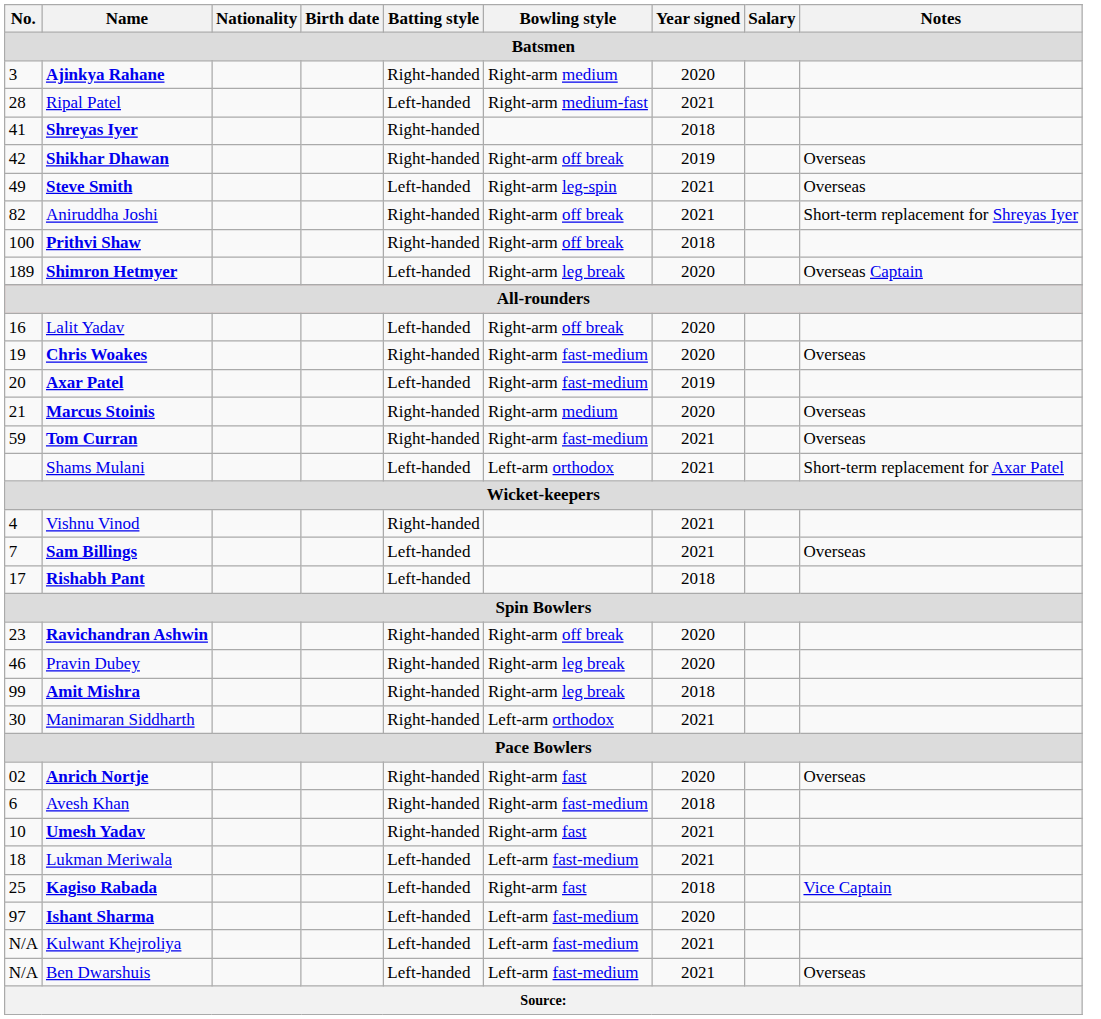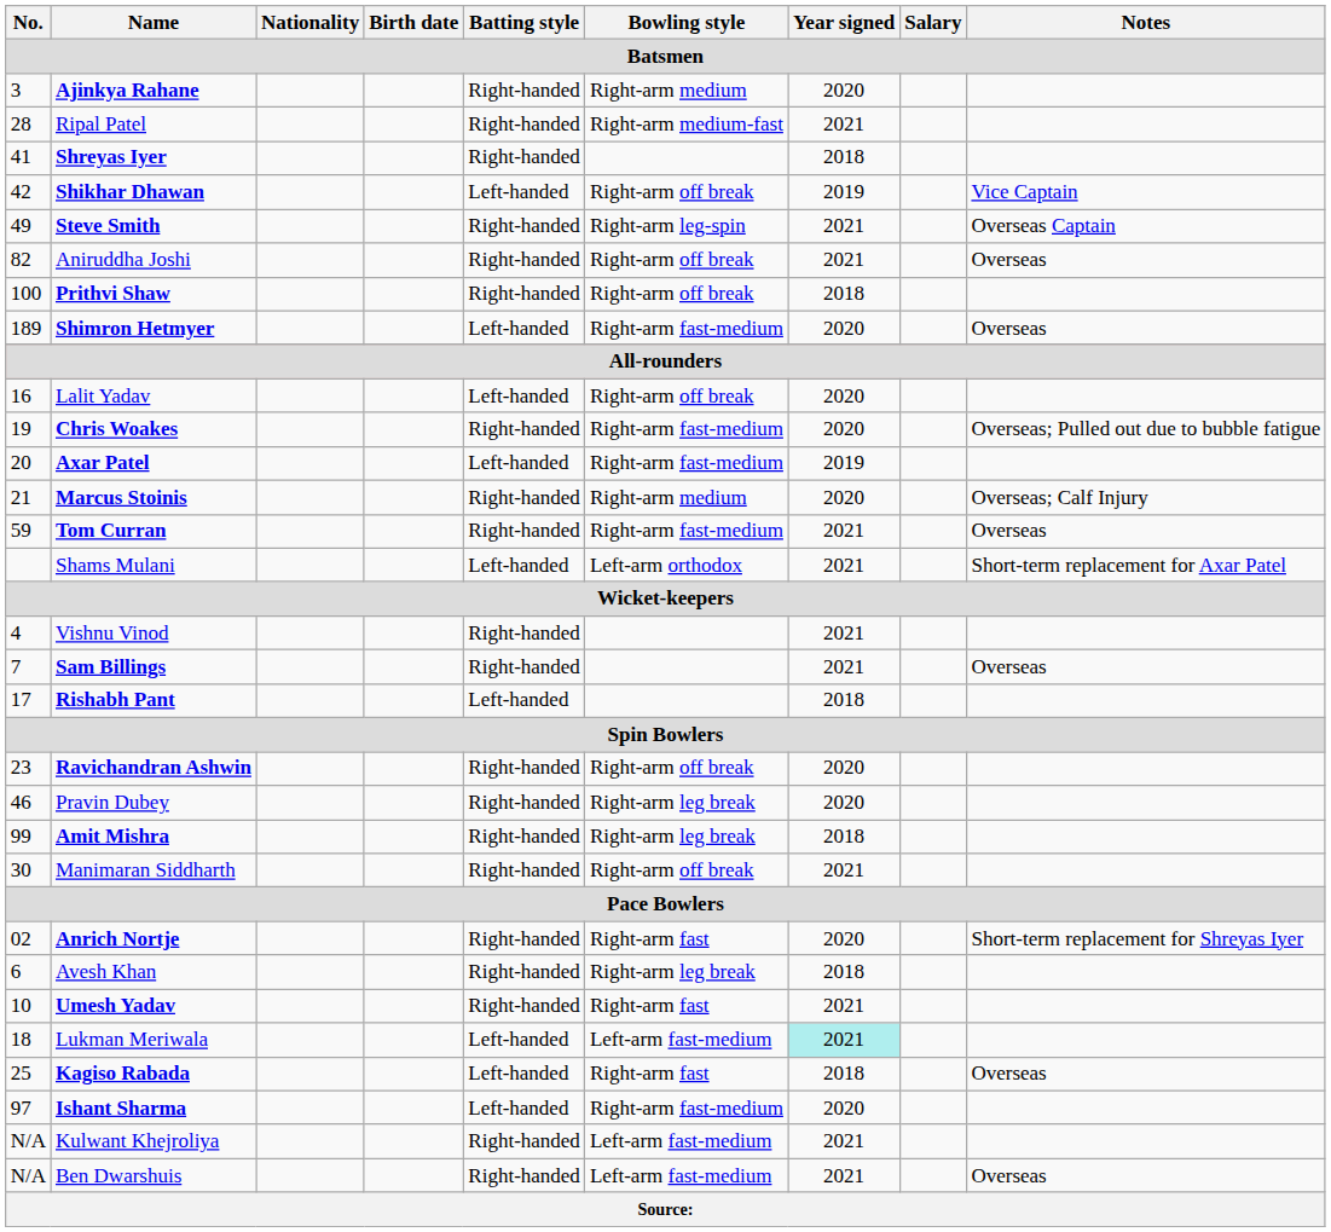Ripal Patel | Batting style: Left-handed -> Right-handed
Shikhar Dhawan | Batting style: Right-handed -> Left-handed
Shikhar Dhawan | Notes: Overseas -> Vice Captain
Steve Smith | Batting style: Left-handed -> Right-handed
Steve Smith | Notes: Overseas -> Overseas Captain
Aniruddha Joshi | Notes: Short-term replacement for Shreyas Iyer -> Overseas
Shimron Hetmyer | Bowling style: Right-arm leg break -> Right-arm fast-medium
Shimron Hetmyer | Notes: Overseas Captain -> Overseas
Chris Woakes | Notes: Overseas -> Overseas; Pulled out due to bubble fatigue
Marcus Stoinis | Notes: Overseas -> Overseas; Calf Injury
Sam Billings | Batting style: Left-handed -> Right-handed
Manimaran Siddharth | Bowling style: Left-arm orthodox -> Right-arm off break
Anrich Nortje | Notes: Overseas -> Short-term replacement for Shreyas Iyer
Avesh Khan | Bowling style: Right-arm fast-medium -> Right-arm leg break
Lukman Meriwala | Year signed: no background -> paleturquoise background
Kagiso Rabada | Notes: Vice Captain -> Overseas
Ishant Sharma | Bowling style: Left-arm fast-medium -> Right-arm fast-medium
Kulwant Khejroliya | Batting style: Left-handed -> Right-handed
Ben Dwarshuis | Batting style: Left-handed -> Right-handed
